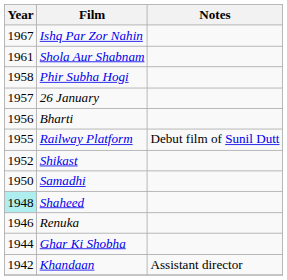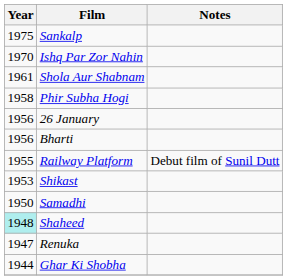+ row: 1975 | Sankalp
Ishq Par Zor Nahin | Year: 1967 -> 1970
26 January | Year: 1957 -> 1956
Shikast | Year: 1952 -> 1953
Renuka | Year: 1946 -> 1947
- row: 1942 | Khandaan | Assistant director
